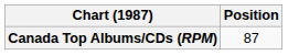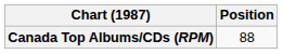Canada Top Albums/CDs (RPM) | Position: 87 -> 88
